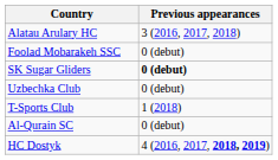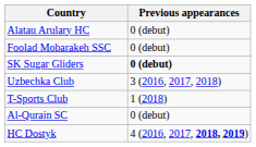Alatau Arulary HC | Previous appearances: 3 (2016, 2017, 2018) -> 0 (debut)
Uzbechka Club | Previous appearances: 0 (debut) -> 3 (2016, 2017, 2018)
